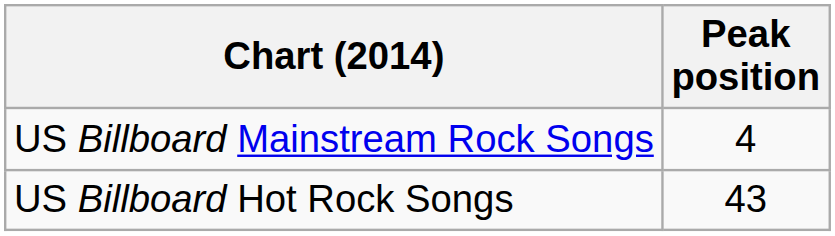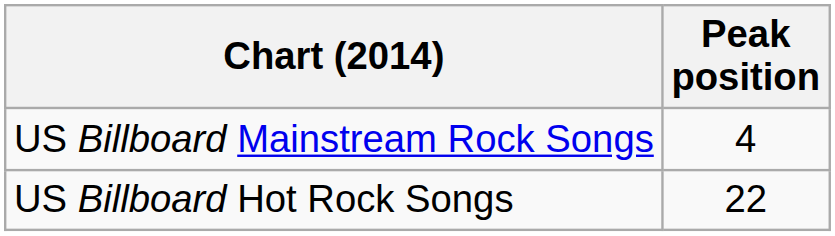US Billboard Hot Rock Songs | Peak position: 43 -> 22
